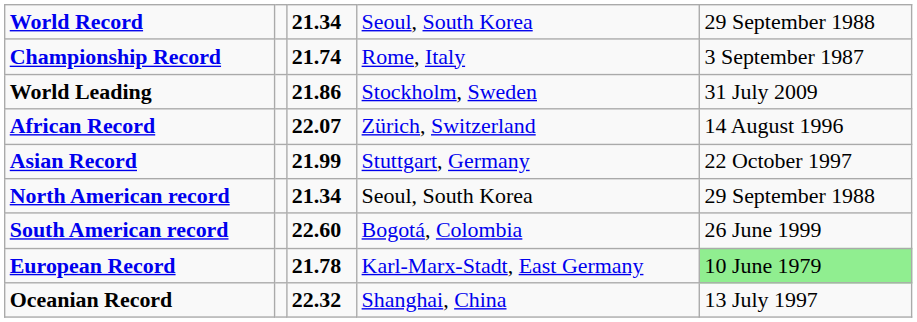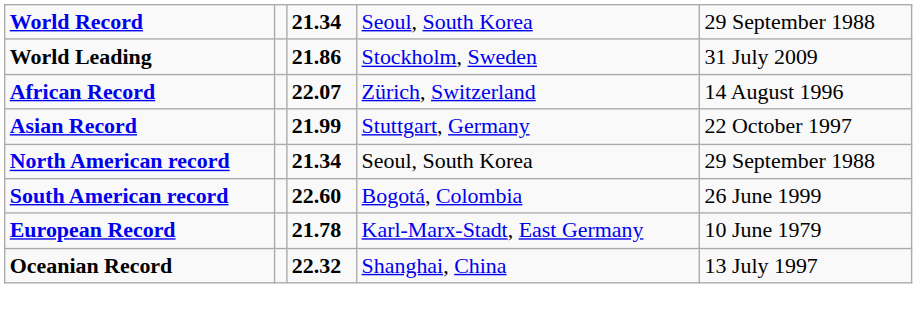- row: Championship Record | 21.74 | Rome, Italy | 3 September 1987
European Record | column 5: lightgreen background -> no background
